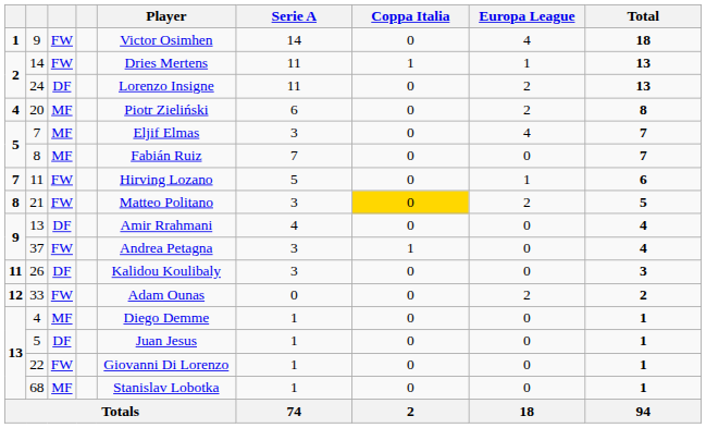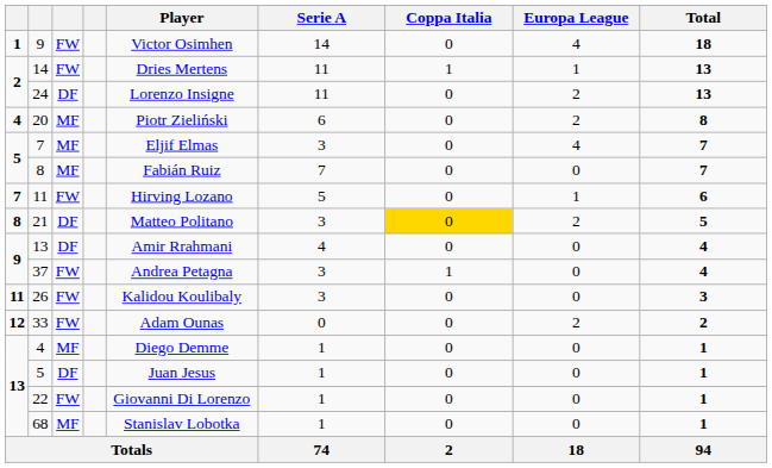21 | column 3: FW -> DF
26 | column 3: DF -> FW
